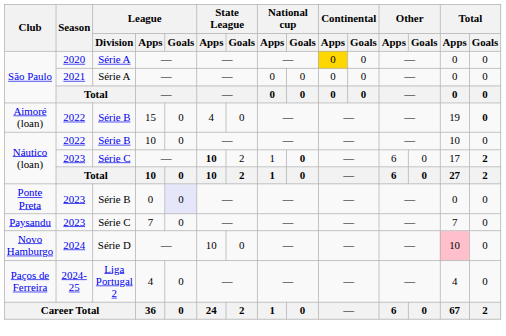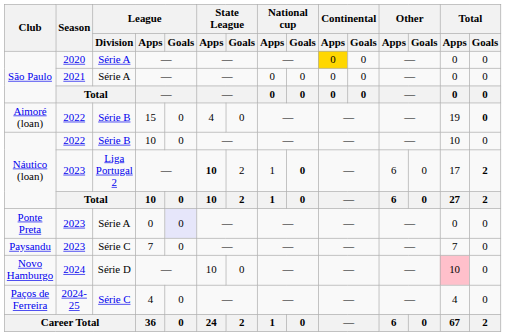Náutico (loan) / 2023 | League / Division: Série C -> Liga Portugal 2
Ponte Preta | League / Division: Série B -> Série A
Paços de Ferreira | League / Division: Liga Portugal 2 -> Série C
